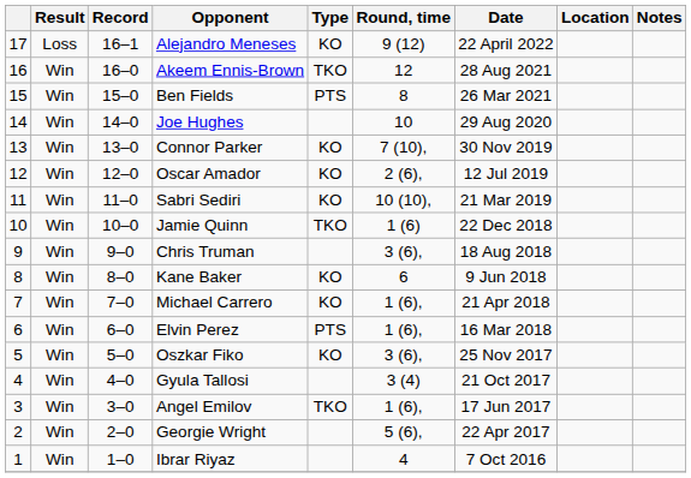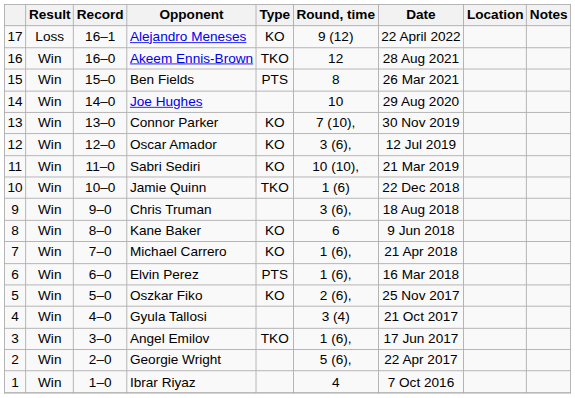Oscar Amador | Round, time: 2 (6), -> 3 (6),
Oszkar Fiko | Round, time: 3 (6), -> 2 (6),
